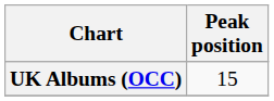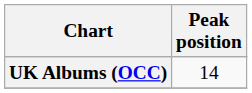UK Albums (OCC) | Peak position: 15 -> 14
